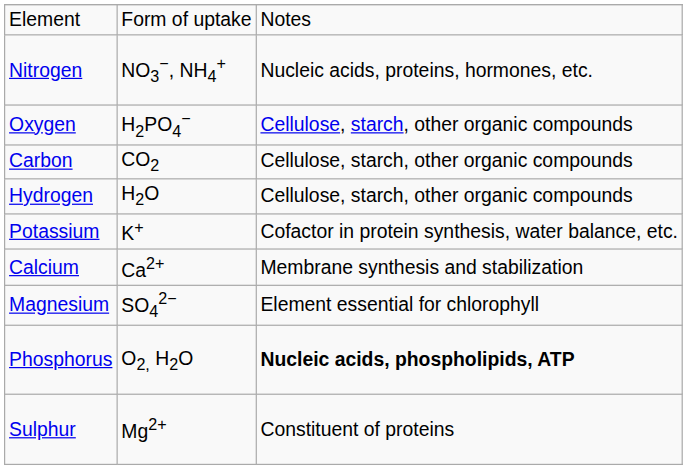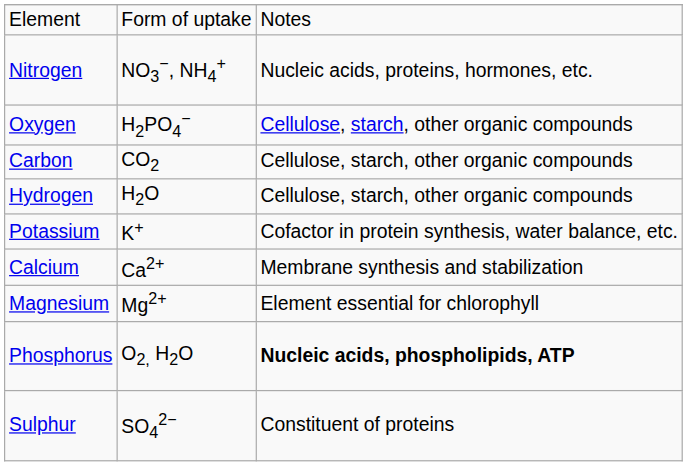Magnesium | column 2: SO42− -> Mg2+
Sulphur | column 2: Mg2+ -> SO42−
